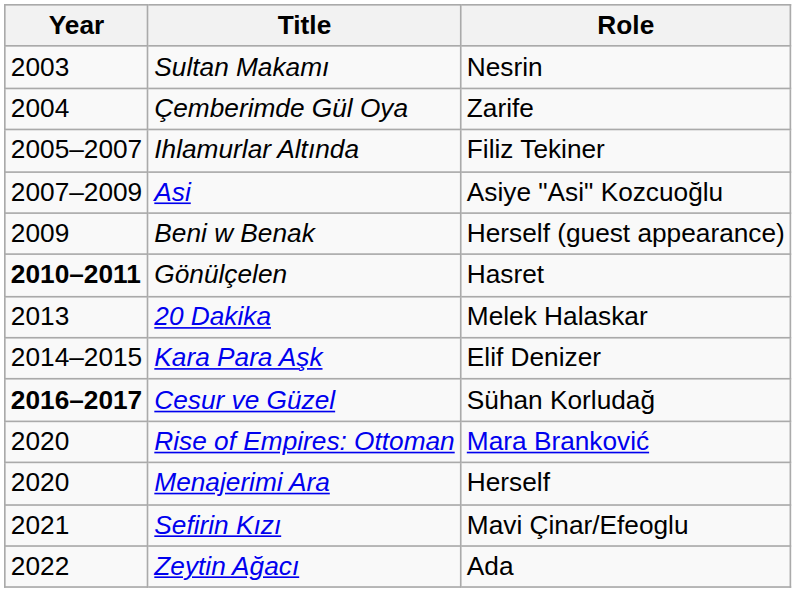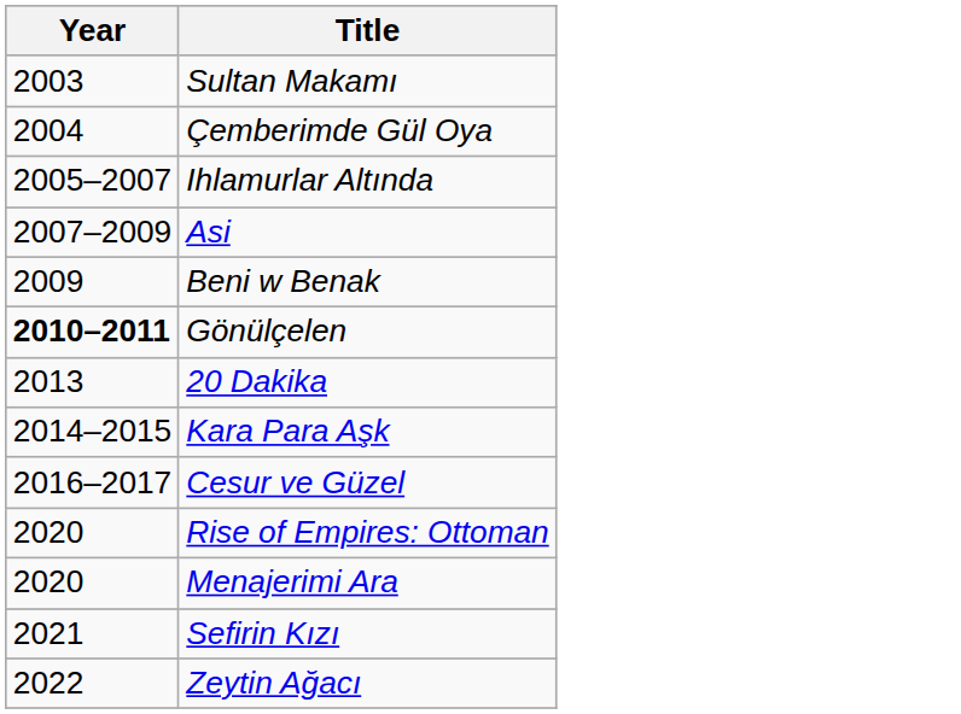- column: Role | Nesrin | Zarife | Filiz Tekiner | Asiye "Asi" Kozcuoğlu | Herself (guest appearance) | Hasret | Melek Halaskar | Elif Denizer | Sühan Korludağ | Mara Branković | Herself | Mavi Çinar/Efeoglu | Ada
Cesur ve Güzel | Year: bold -> normal
